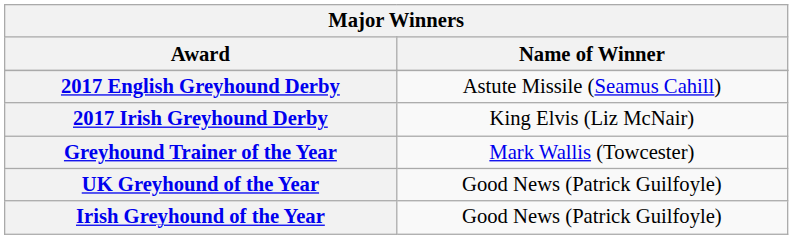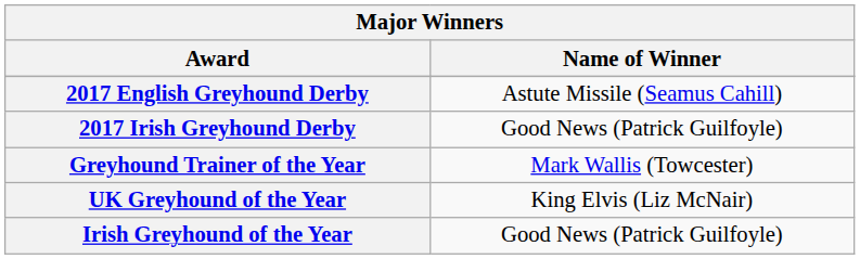2017 Irish Greyhound Derby | Name of Winner: King Elvis (Liz McNair) -> Good News (Patrick Guilfoyle)
UK Greyhound of the Year | Name of Winner: Good News (Patrick Guilfoyle) -> King Elvis (Liz McNair)
